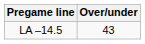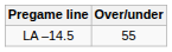LA –14.5 | Over/under: 43 -> 55
